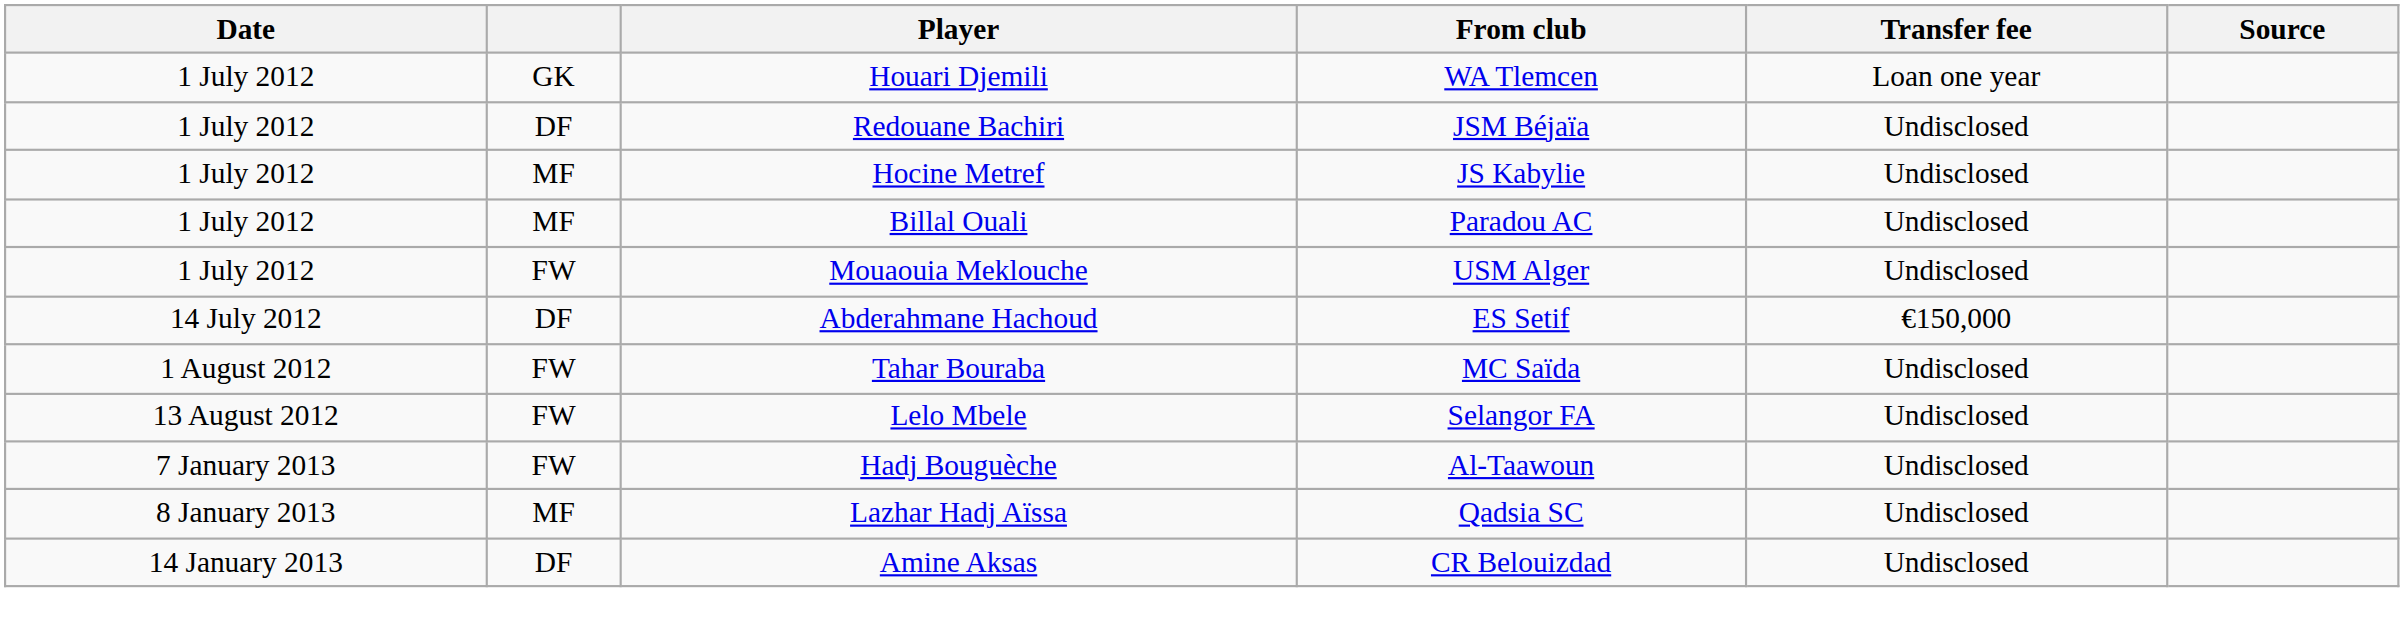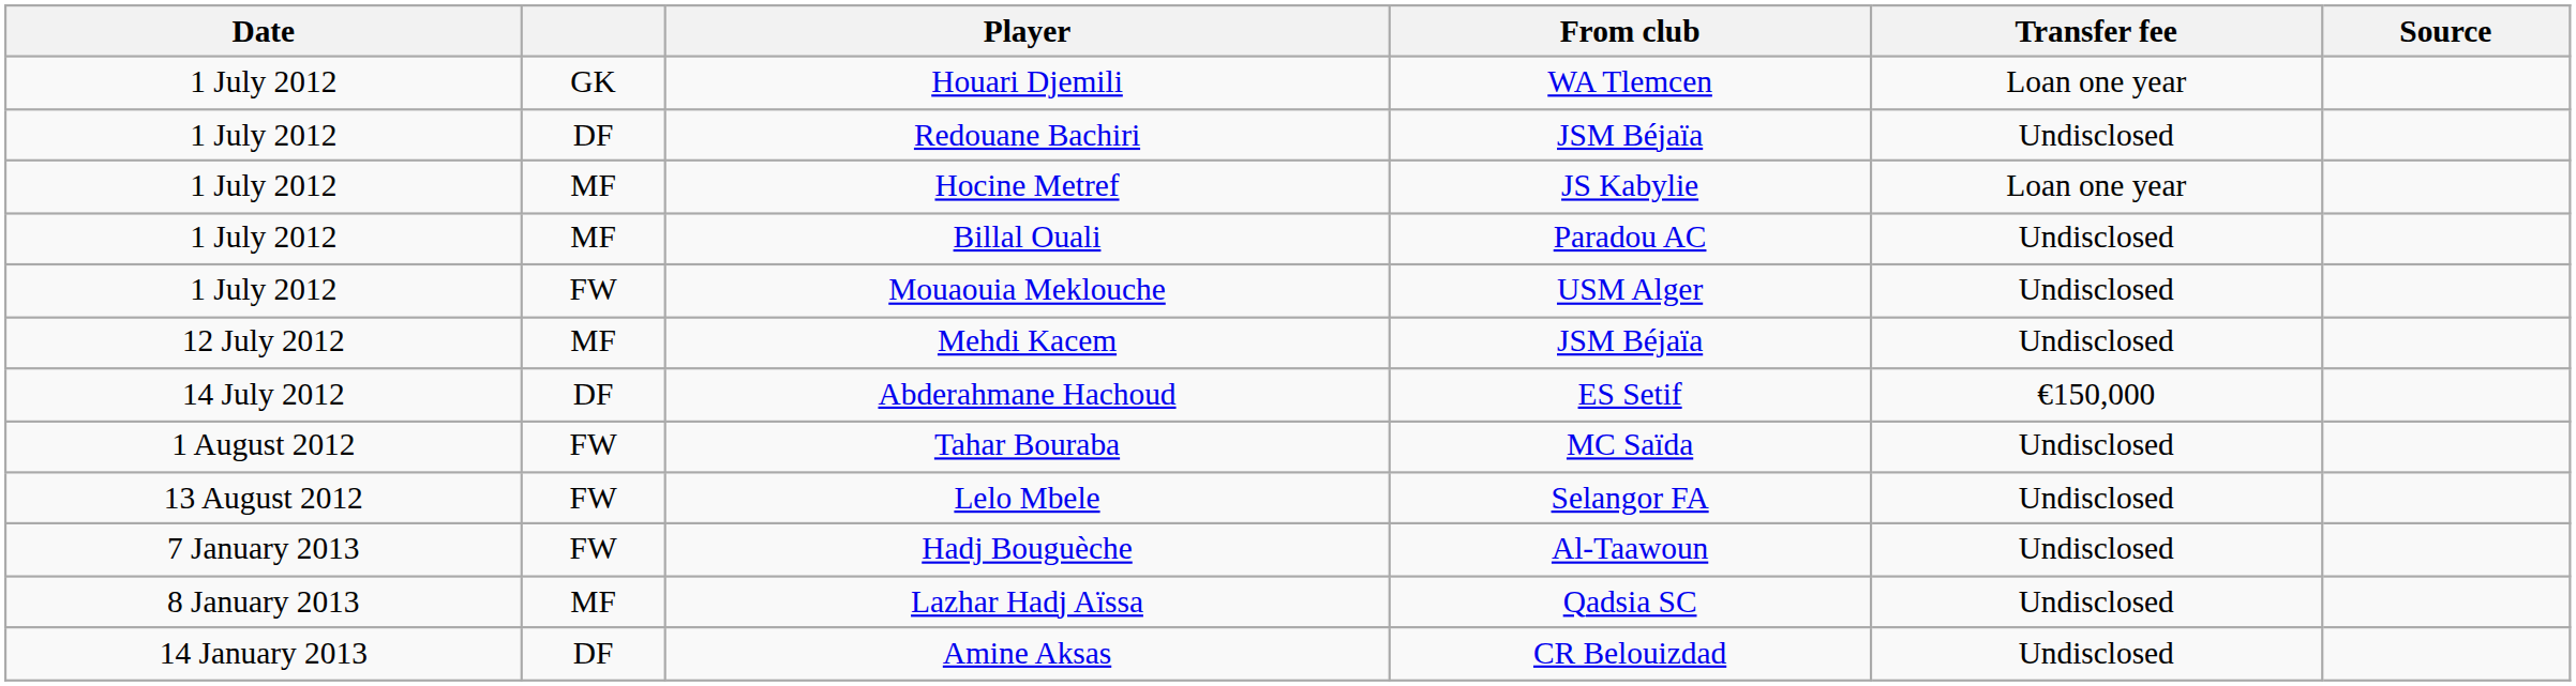Hocine Metref | Transfer fee: Undisclosed -> Loan one year
+ row: 12 July 2012 | MF | Mehdi Kacem | JSM Béjaïa | Undisclosed
